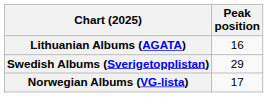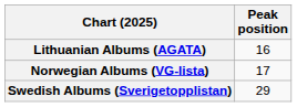rows swapped: Norwegian Albums (VG-lista) <-> Swedish Albums (Sverigetopplistan)
